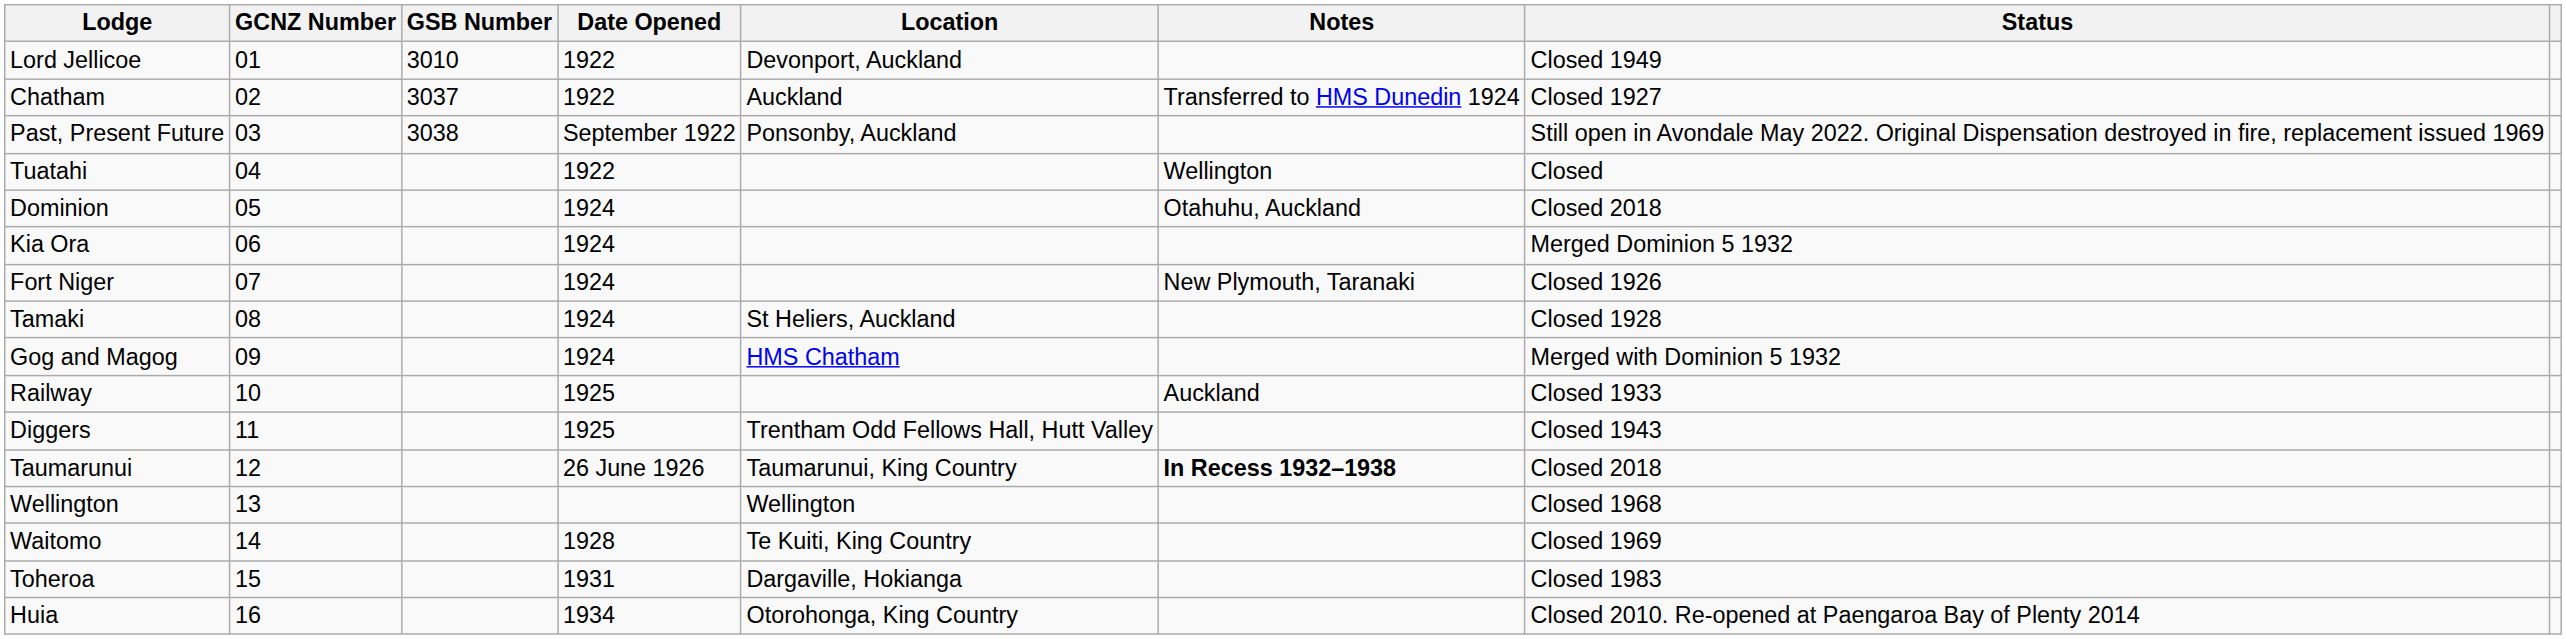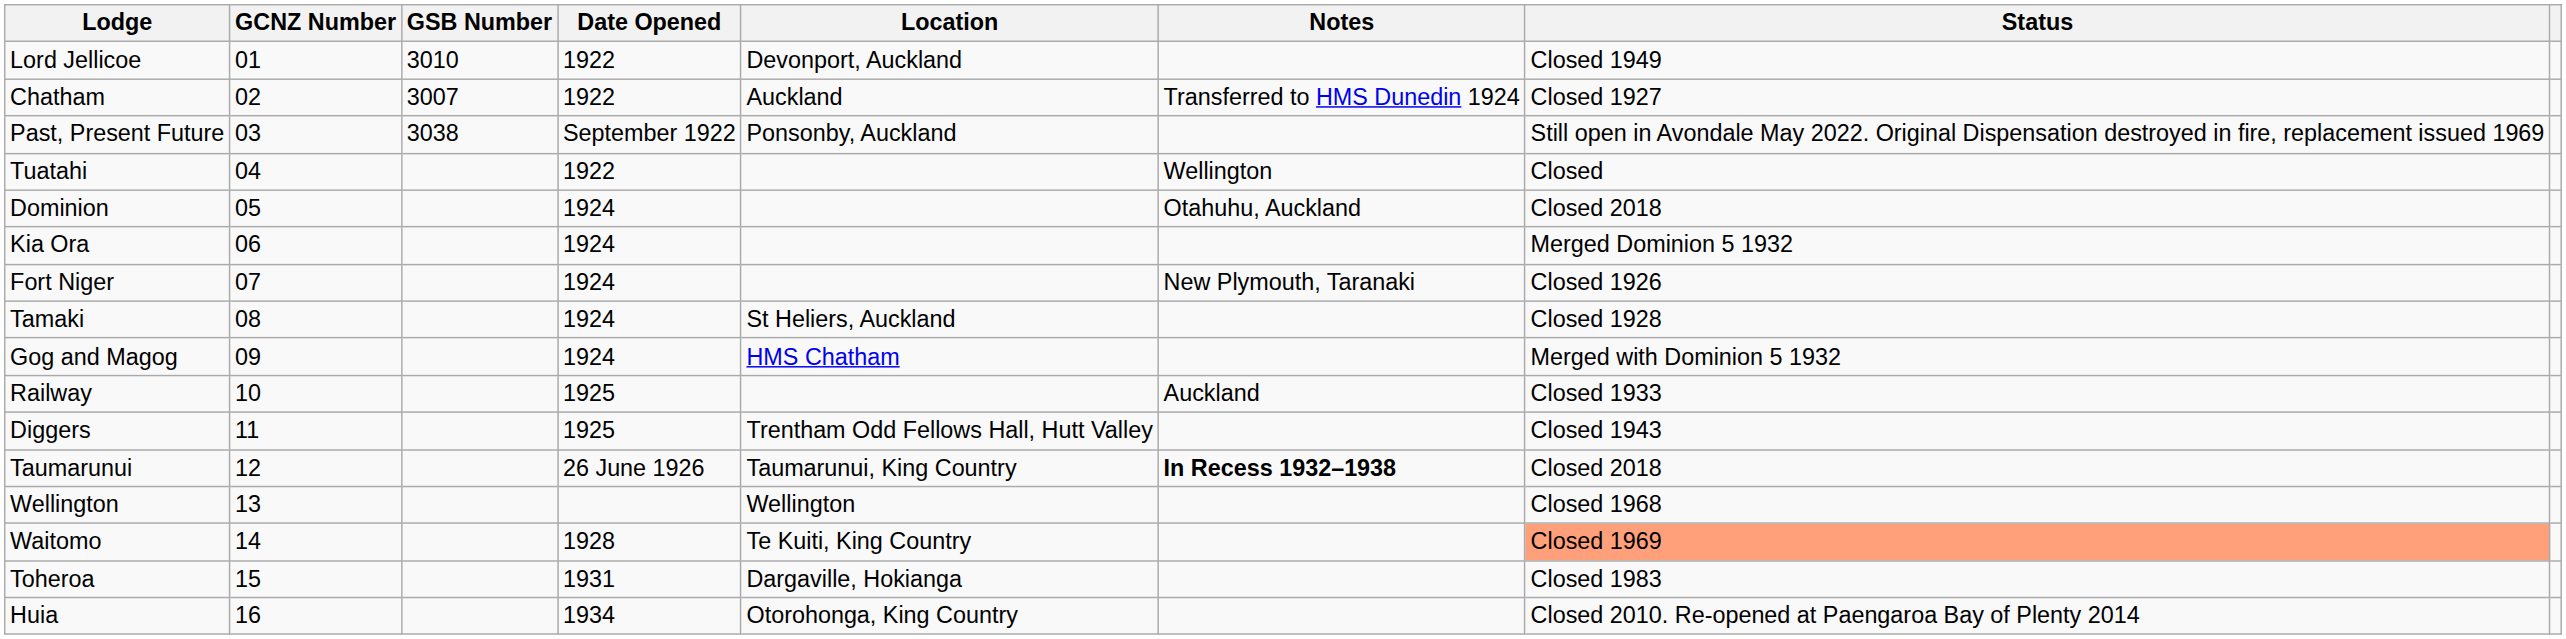Chatham | GSB Number: 3037 -> 3007
Waitomo | Status: no background -> lightsalmon background
